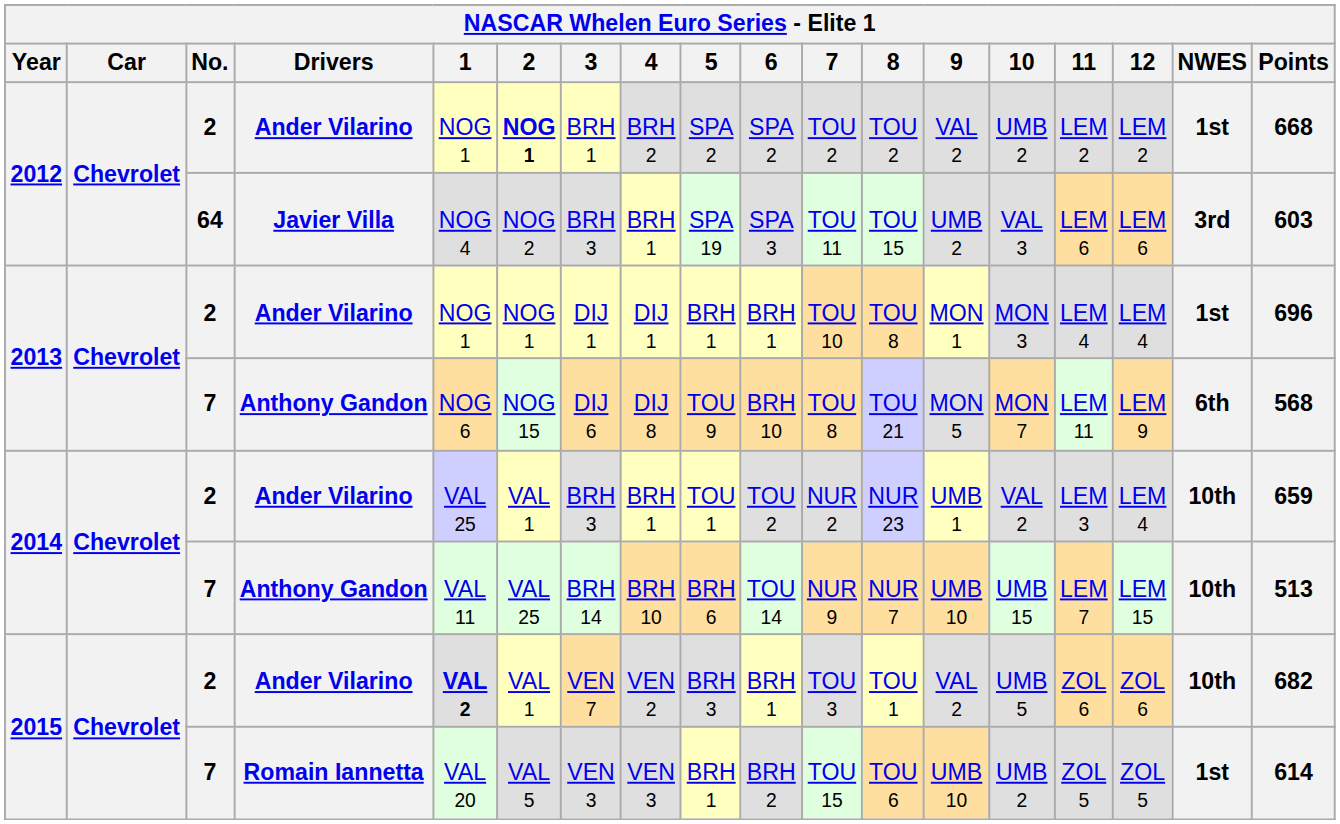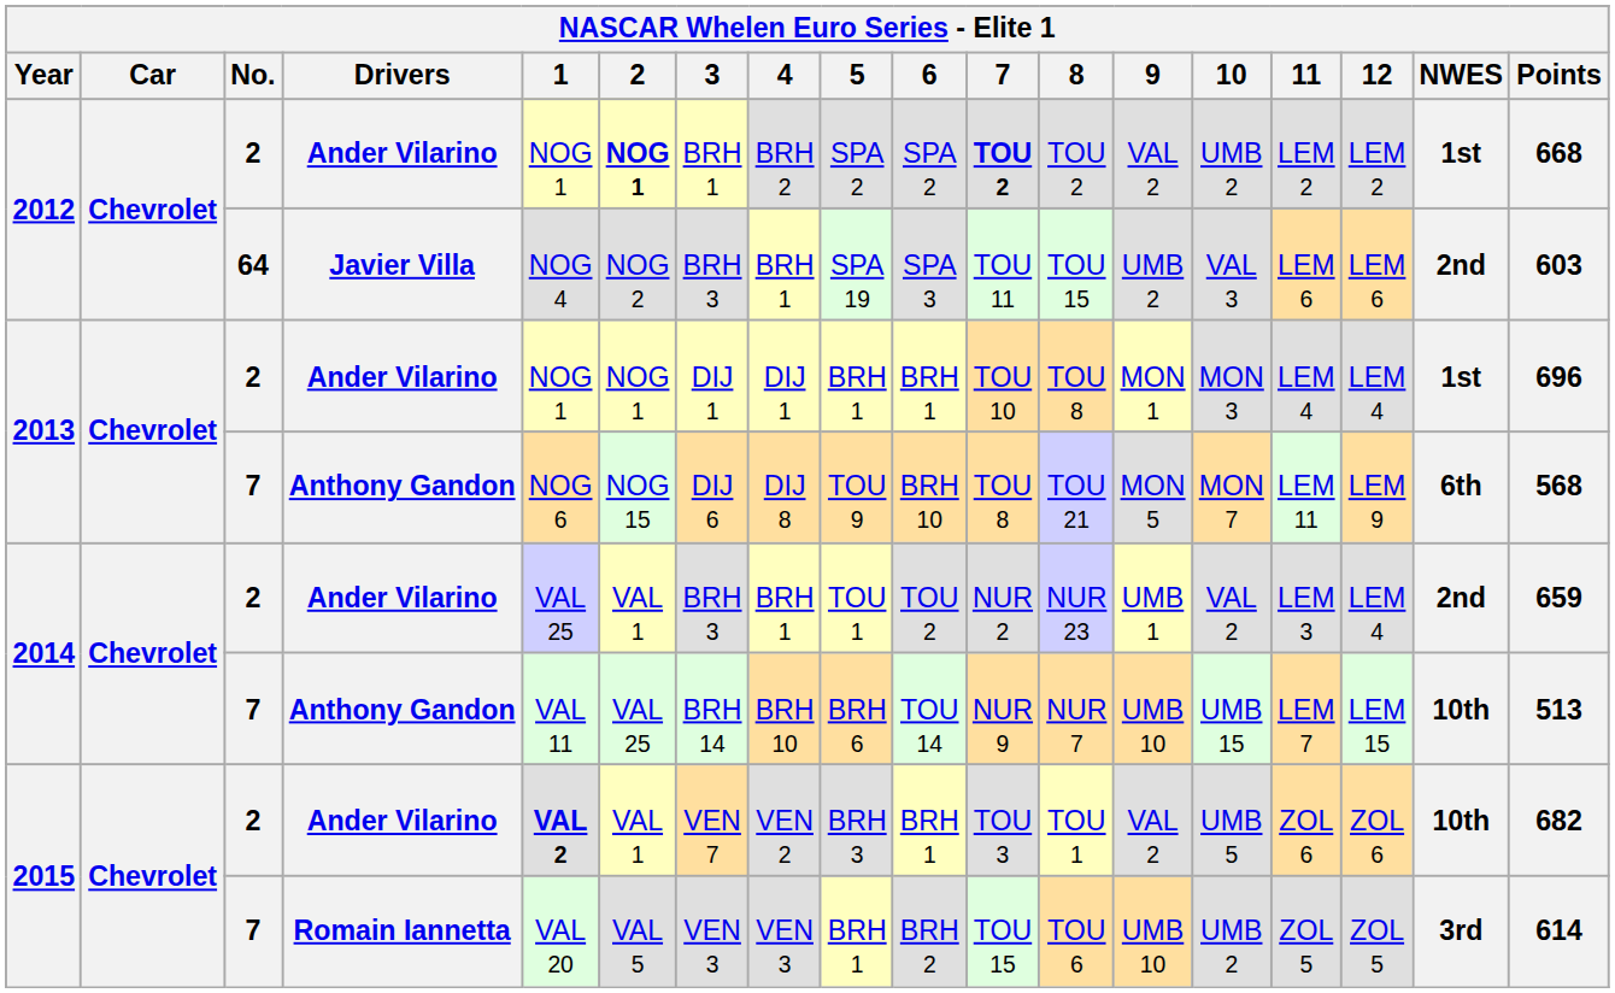2012 / Ander Vilarino | 7: normal -> bold
2012 / Javier Villa | NWES: 3rd -> 2nd
2014 / Ander Vilarino | NWES: 10th -> 2nd
2015 / Romain Iannetta | NWES: 1st -> 3rd
